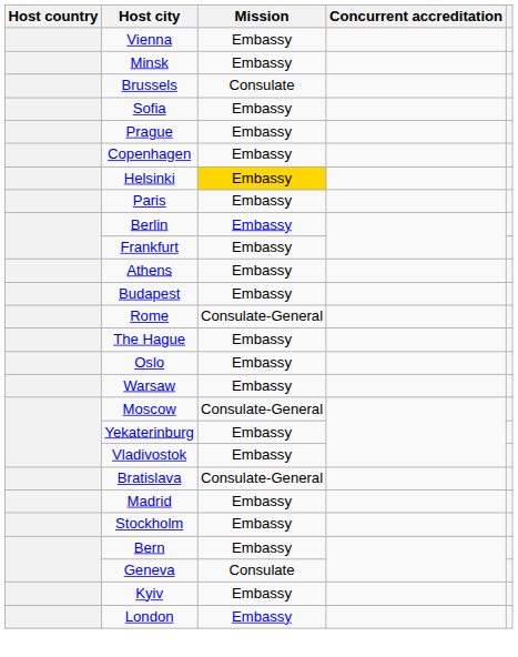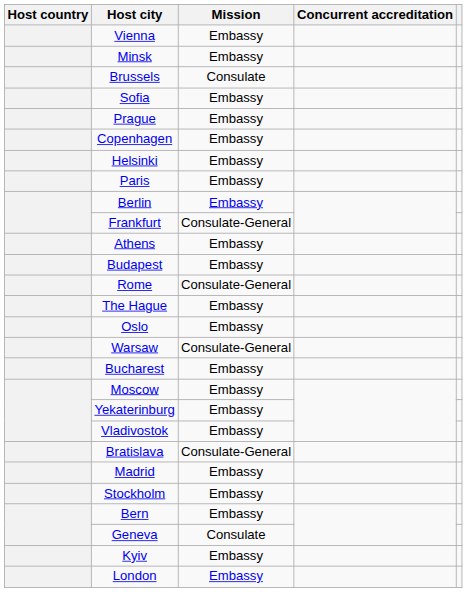Helsinki | Mission: gold background -> no background
Frankfurt | Mission: Embassy -> Consulate-General
Warsaw | Mission: Embassy -> Consulate-General
+ row: Bucharest | Embassy
Moscow | Mission: Consulate-General -> Embassy
